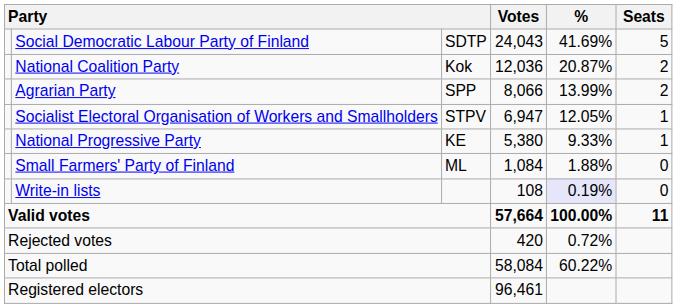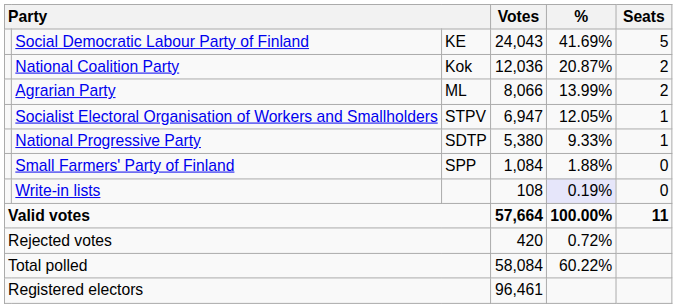Social Democratic Labour Party of Finland | column 3: SDTP -> KE
Agrarian Party | column 3: SPP -> ML
National Progressive Party | column 3: KE -> SDTP
Small Farmers' Party of Finland | column 3: ML -> SPP
